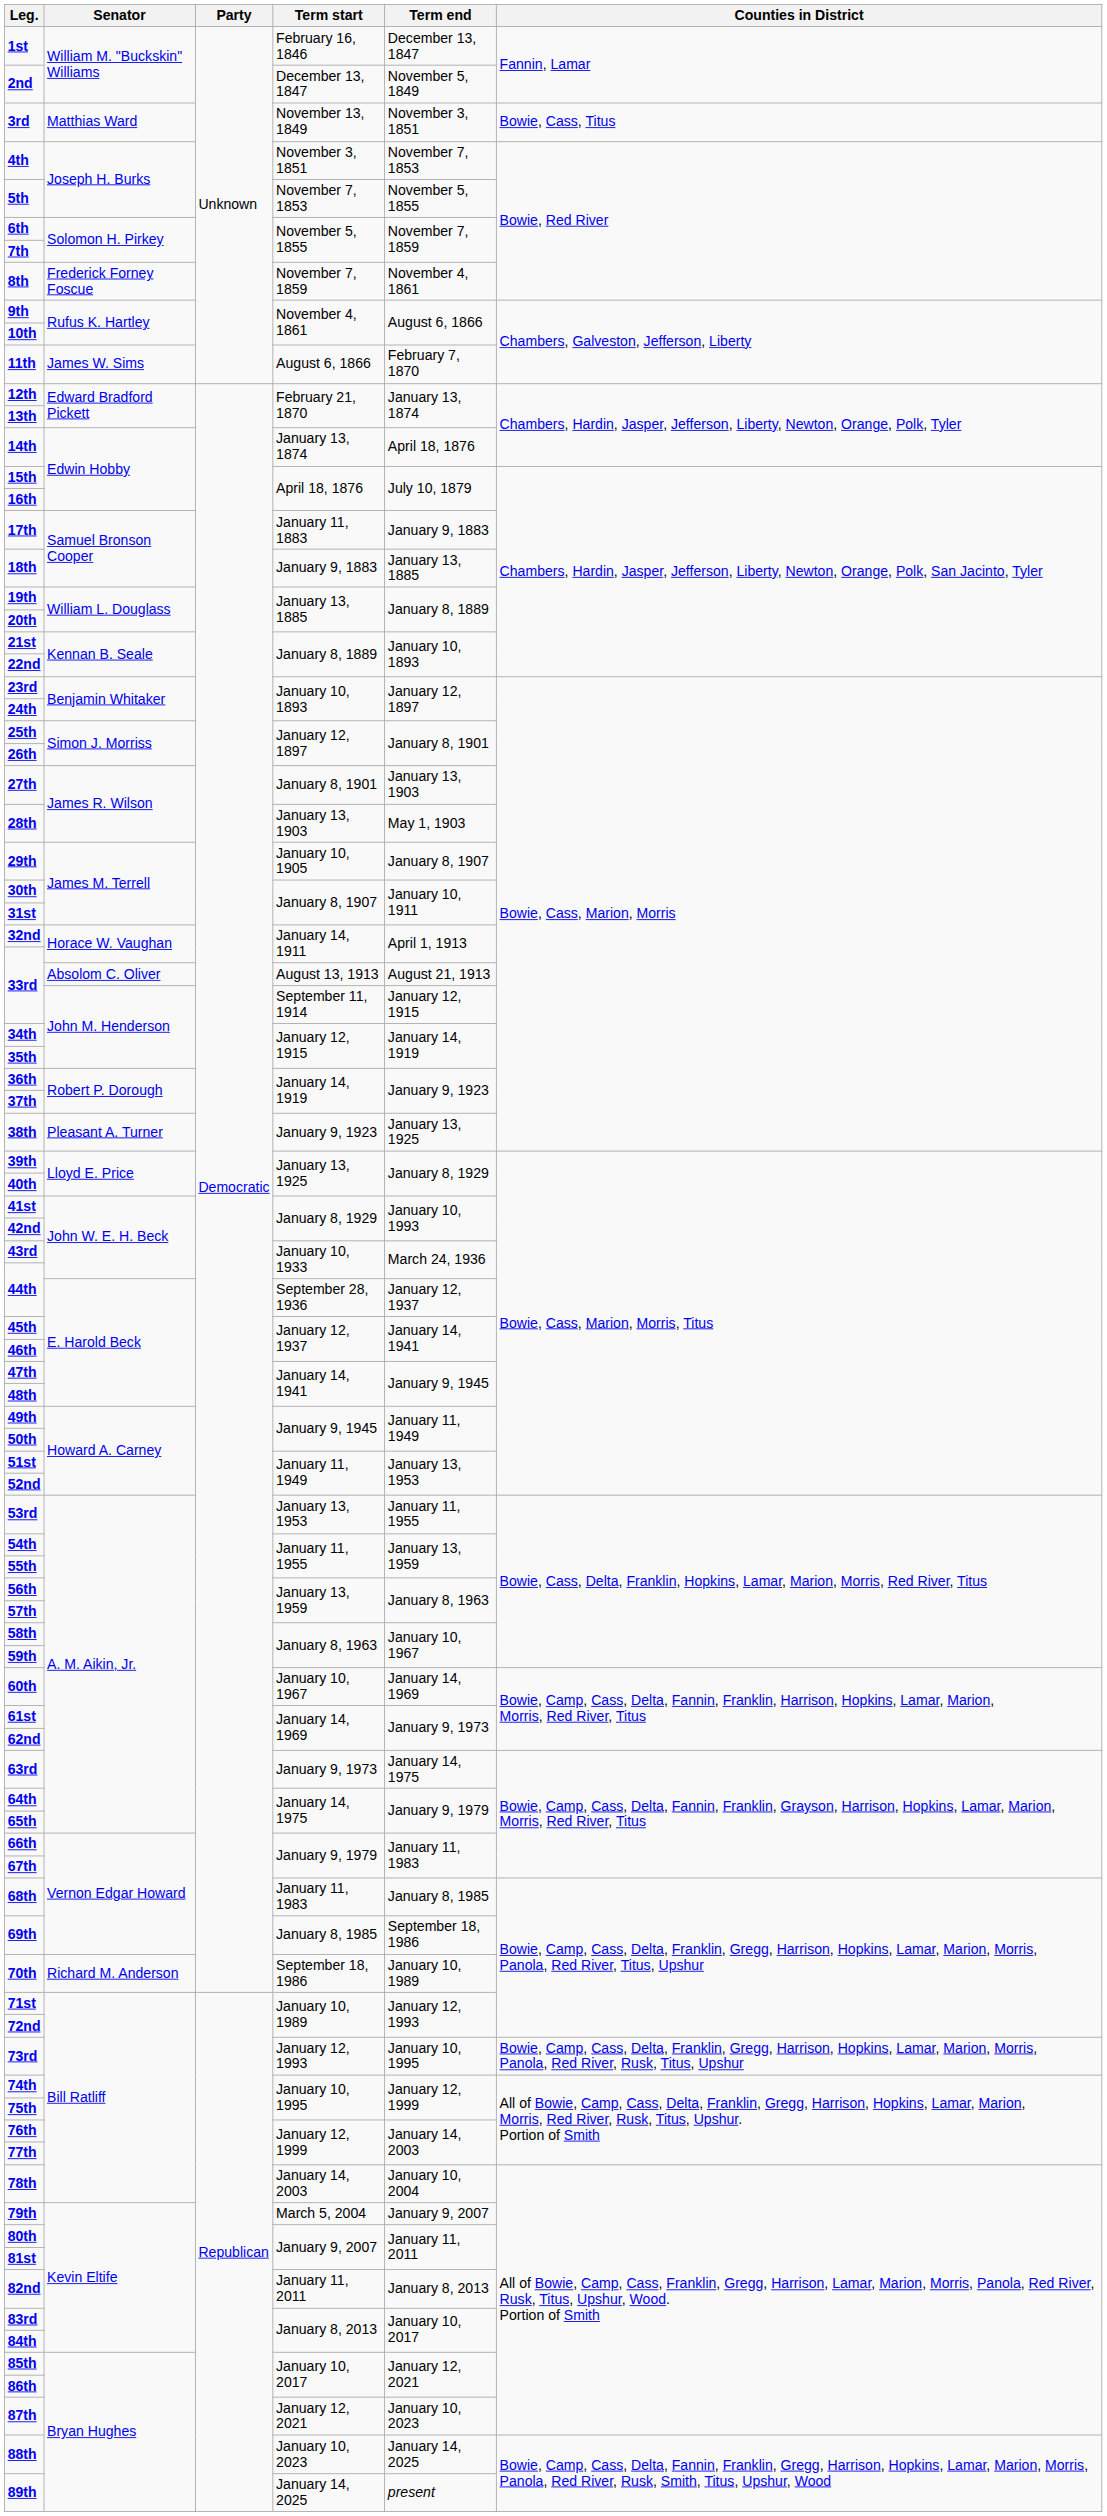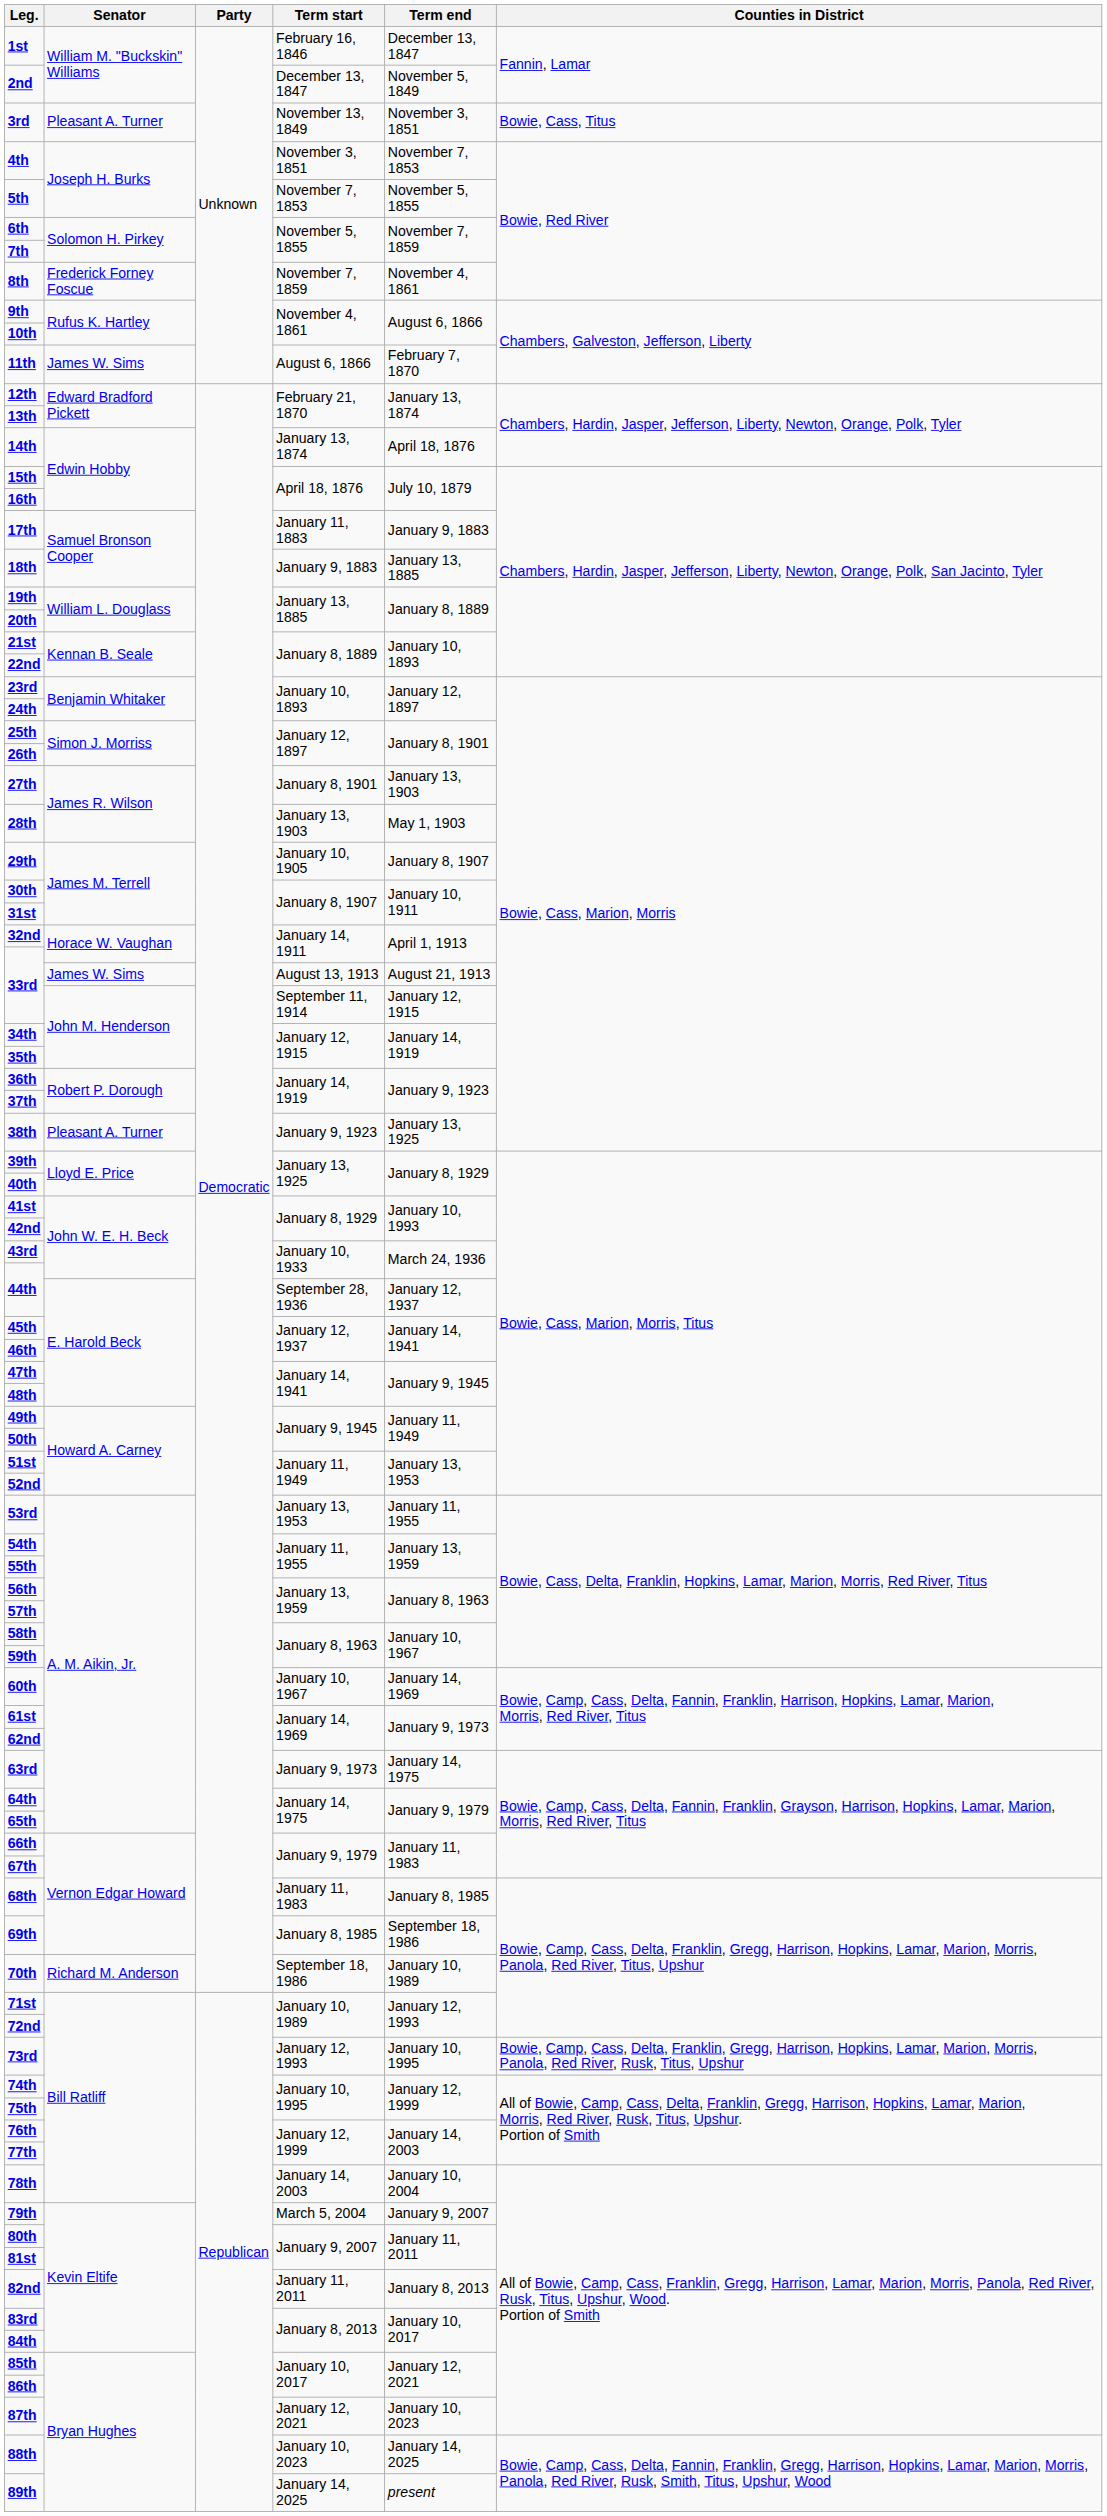3rd | Senator: Matthias Ward -> Pleasant A. Turner
33rd / August 13, 1913 | Senator: Absolom C. Oliver -> James W. Sims
